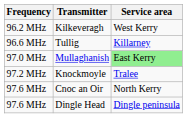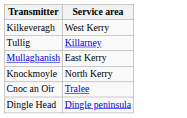- column: Frequency | 96.2 MHz | 96.6 MHz | 97.0 MHz | 97.2 MHz | 97.6 MHz | 97.6 MHz
Mullaghanish | Service area: lightgreen background -> no background
Knockmoyle | Service area: Tralee -> North Kerry
Cnoc an Oir | Service area: North Kerry -> Tralee
